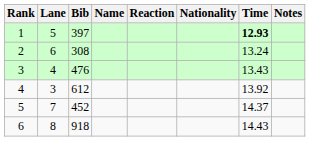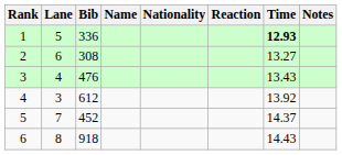columns swapped: Nationality <-> Reaction
1 | Bib: 397 -> 336
2 | Time: 13.24 -> 13.27
